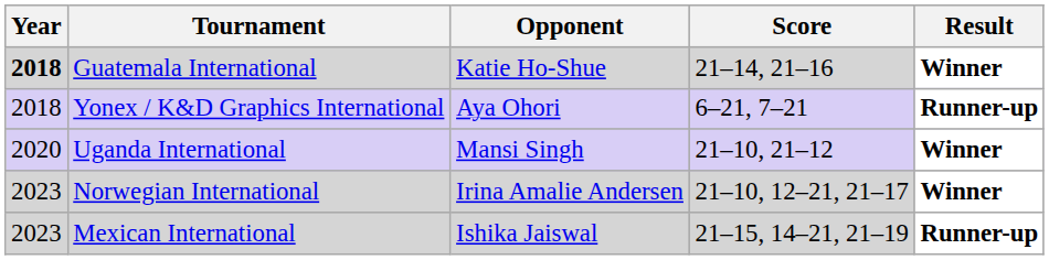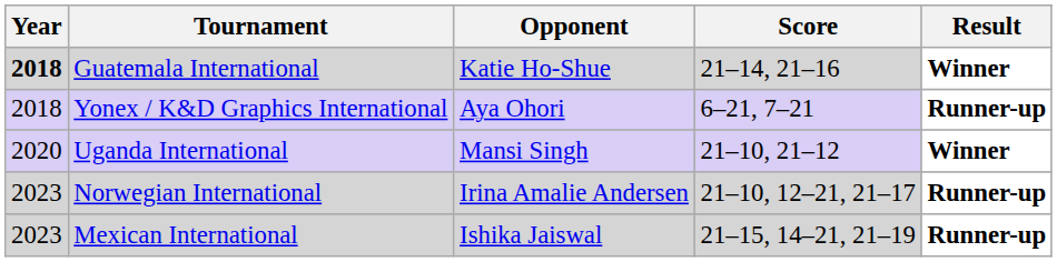Norwegian International | Result: Winner -> Runner-up
